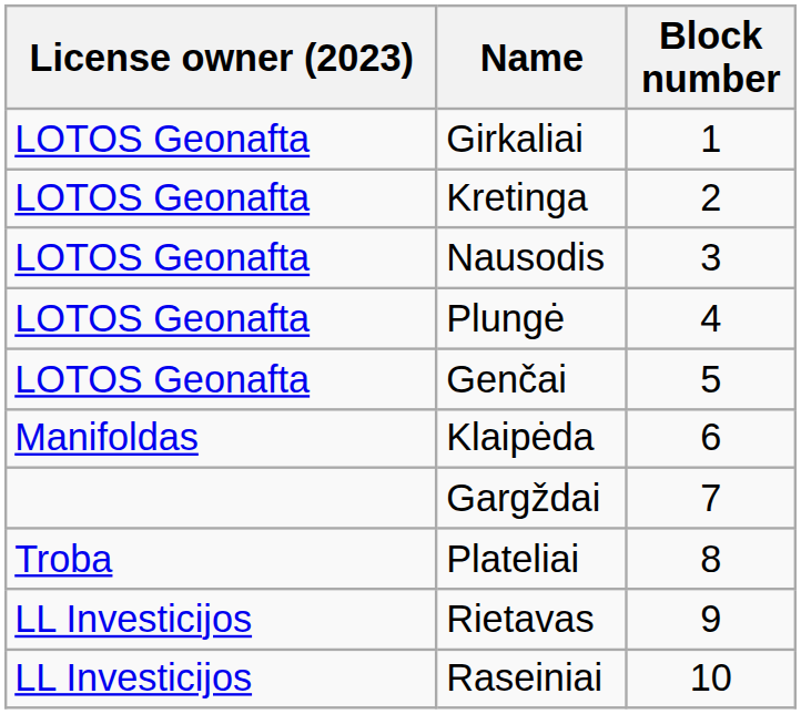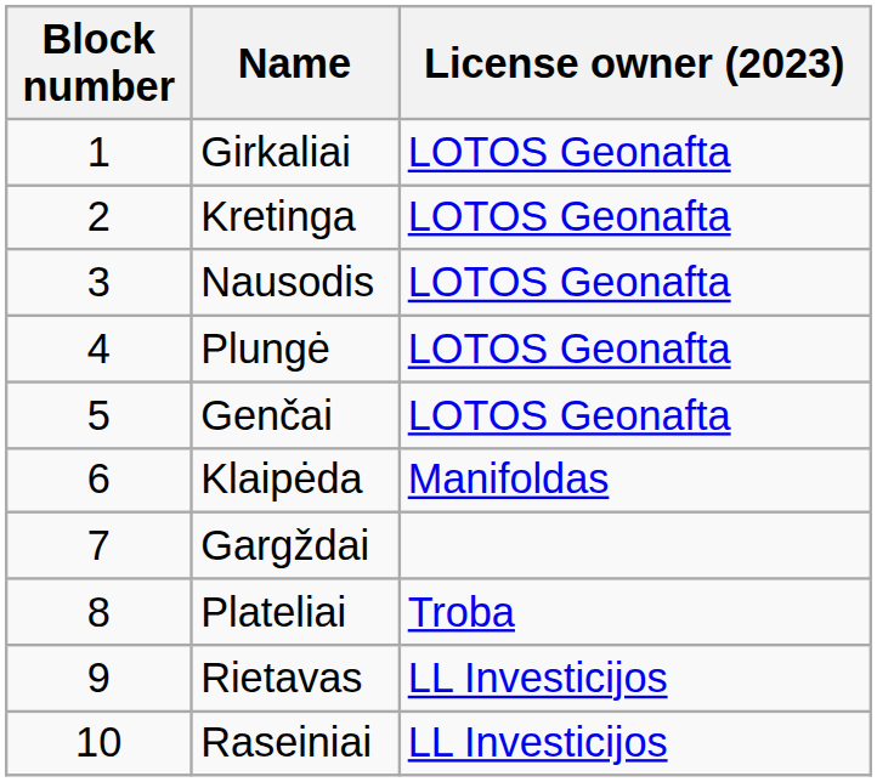columns swapped: Block number <-> License owner (2023)
